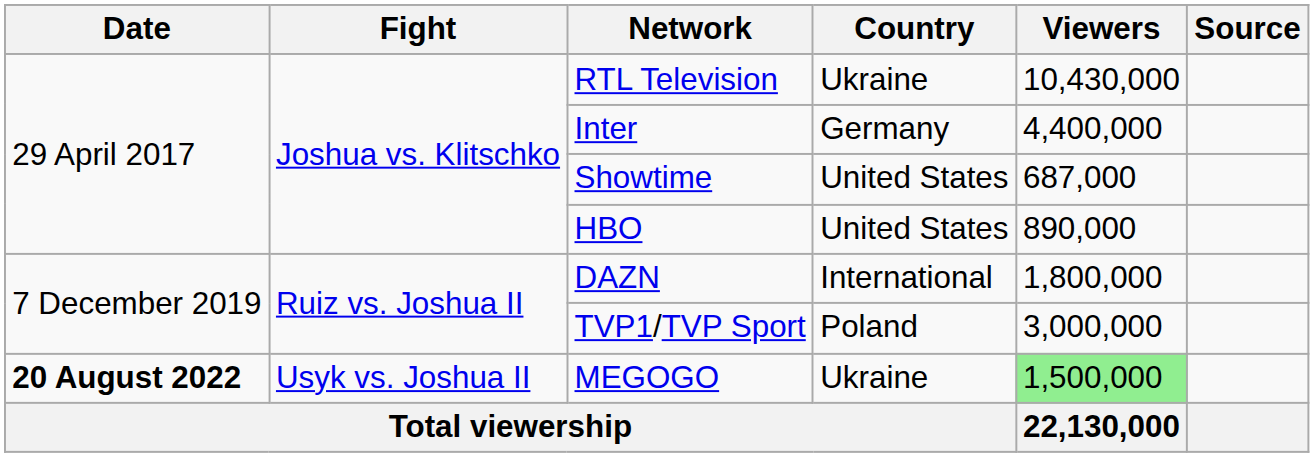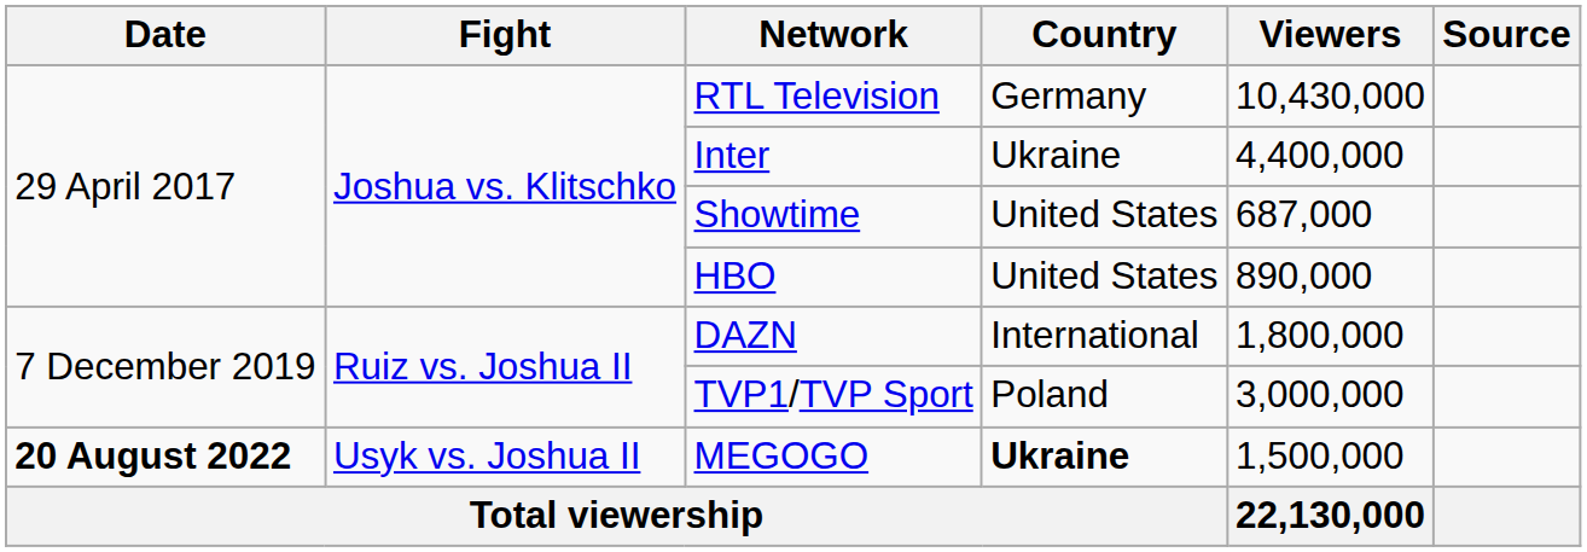RTL Television | Country: Ukraine -> Germany
Inter | Country: Germany -> Ukraine
MEGOGO | Country: normal -> bold
MEGOGO | Viewers: lightgreen background -> no background
